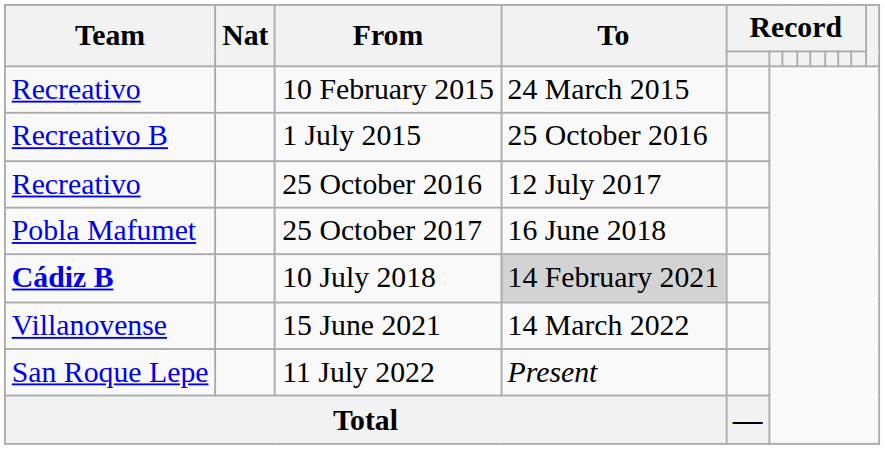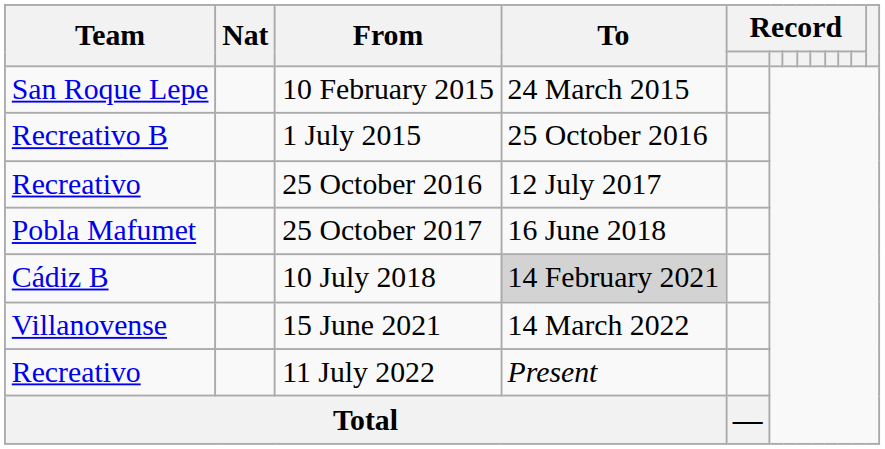10 February 2015 | Team: Recreativo -> San Roque Lepe
10 July 2018 | Team: bold -> normal
11 July 2022 | Team: San Roque Lepe -> Recreativo
